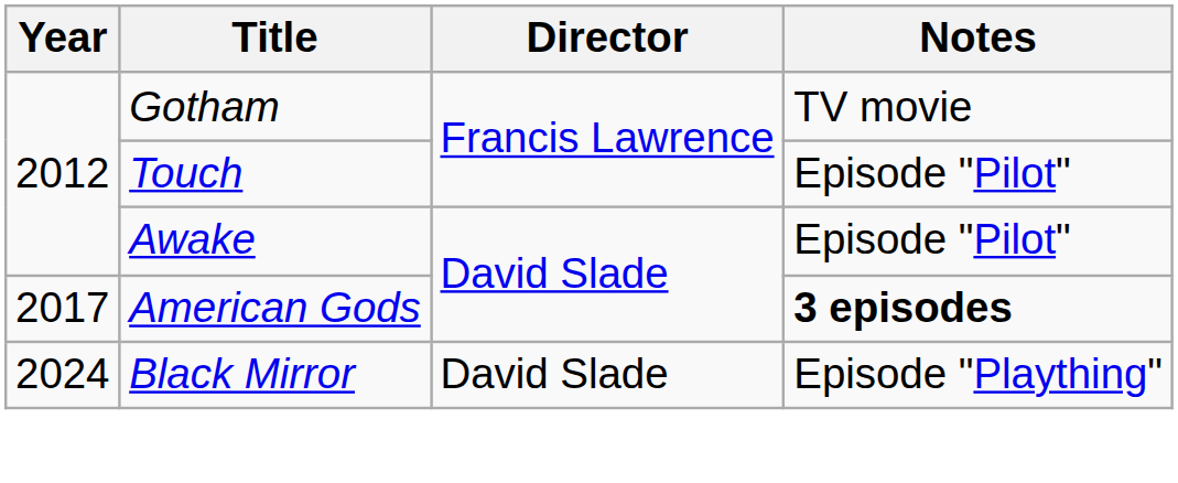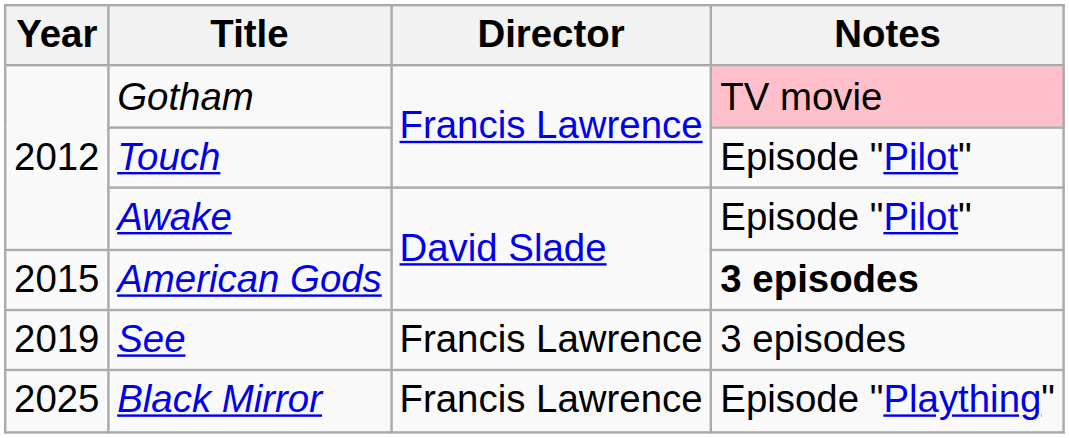Gotham | Notes: no background -> pink background
American Gods | Year: 2017 -> 2015
+ row: 2019 | See | Francis Lawrence | 3 episodes
Black Mirror | Year: 2024 -> 2025
Black Mirror | Director: David Slade -> Francis Lawrence
